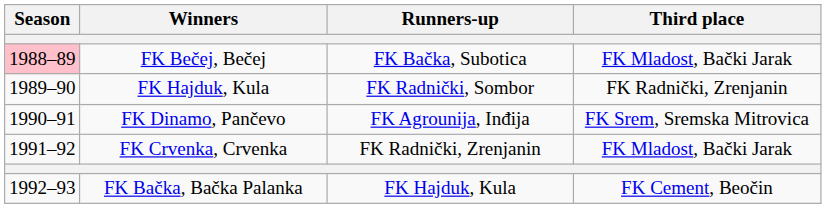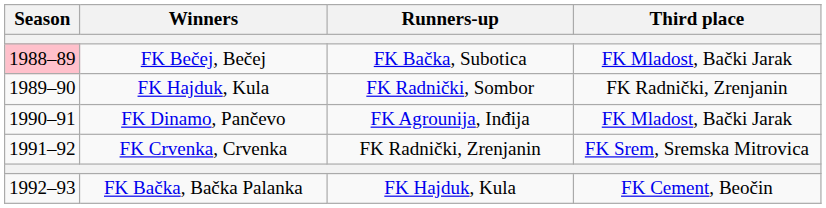FK Dinamo, Pančevo | Third place: FK Srem, Sremska Mitrovica -> FK Mladost, Bački Jarak
FK Crvenka, Crvenka | Third place: FK Mladost, Bački Jarak -> FK Srem, Sremska Mitrovica
